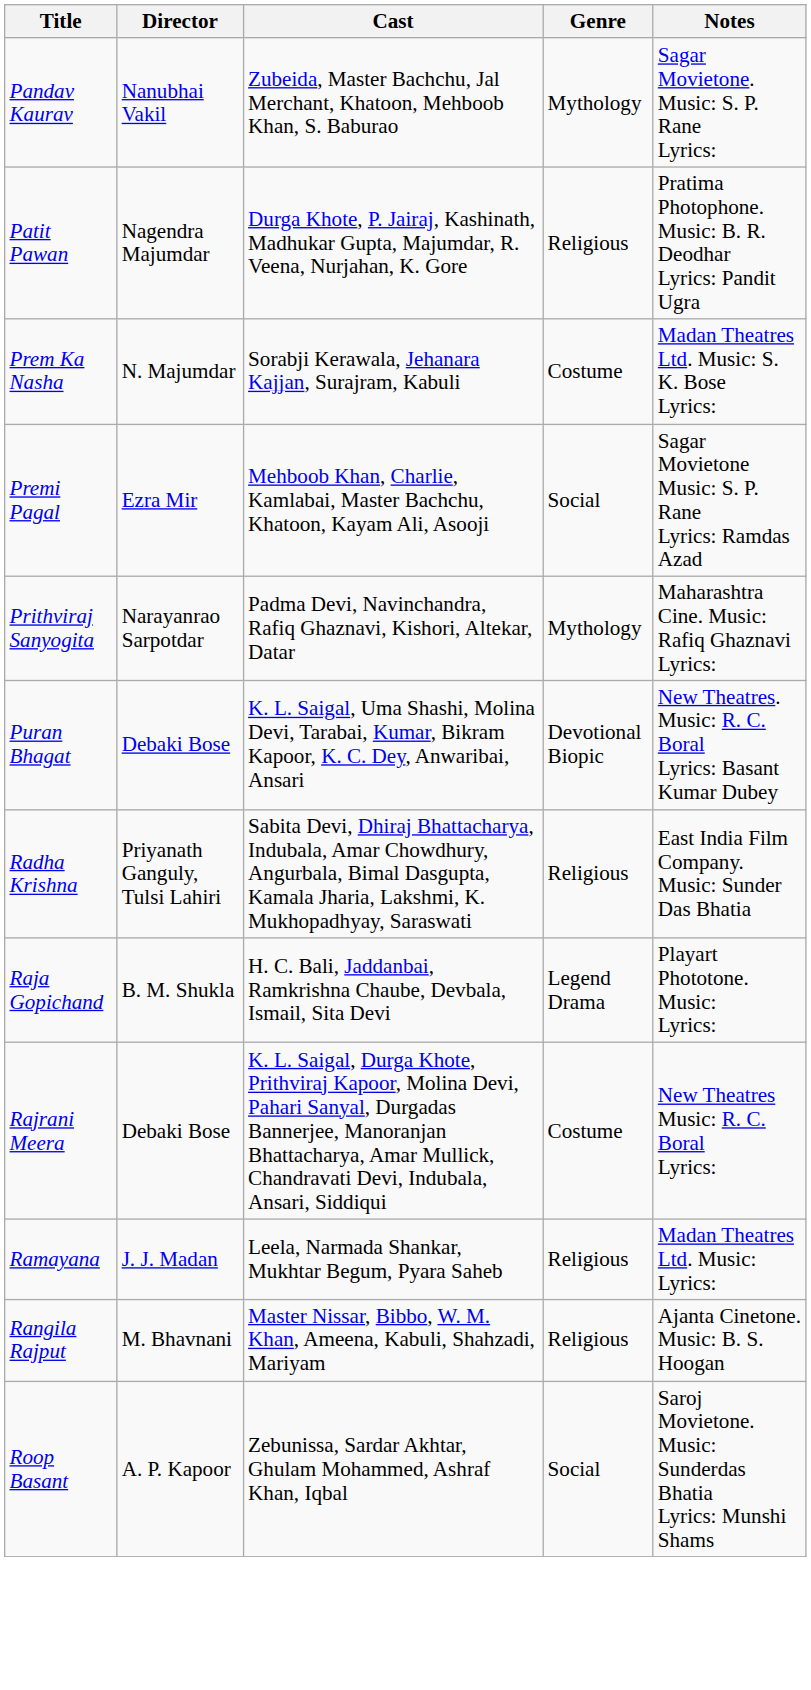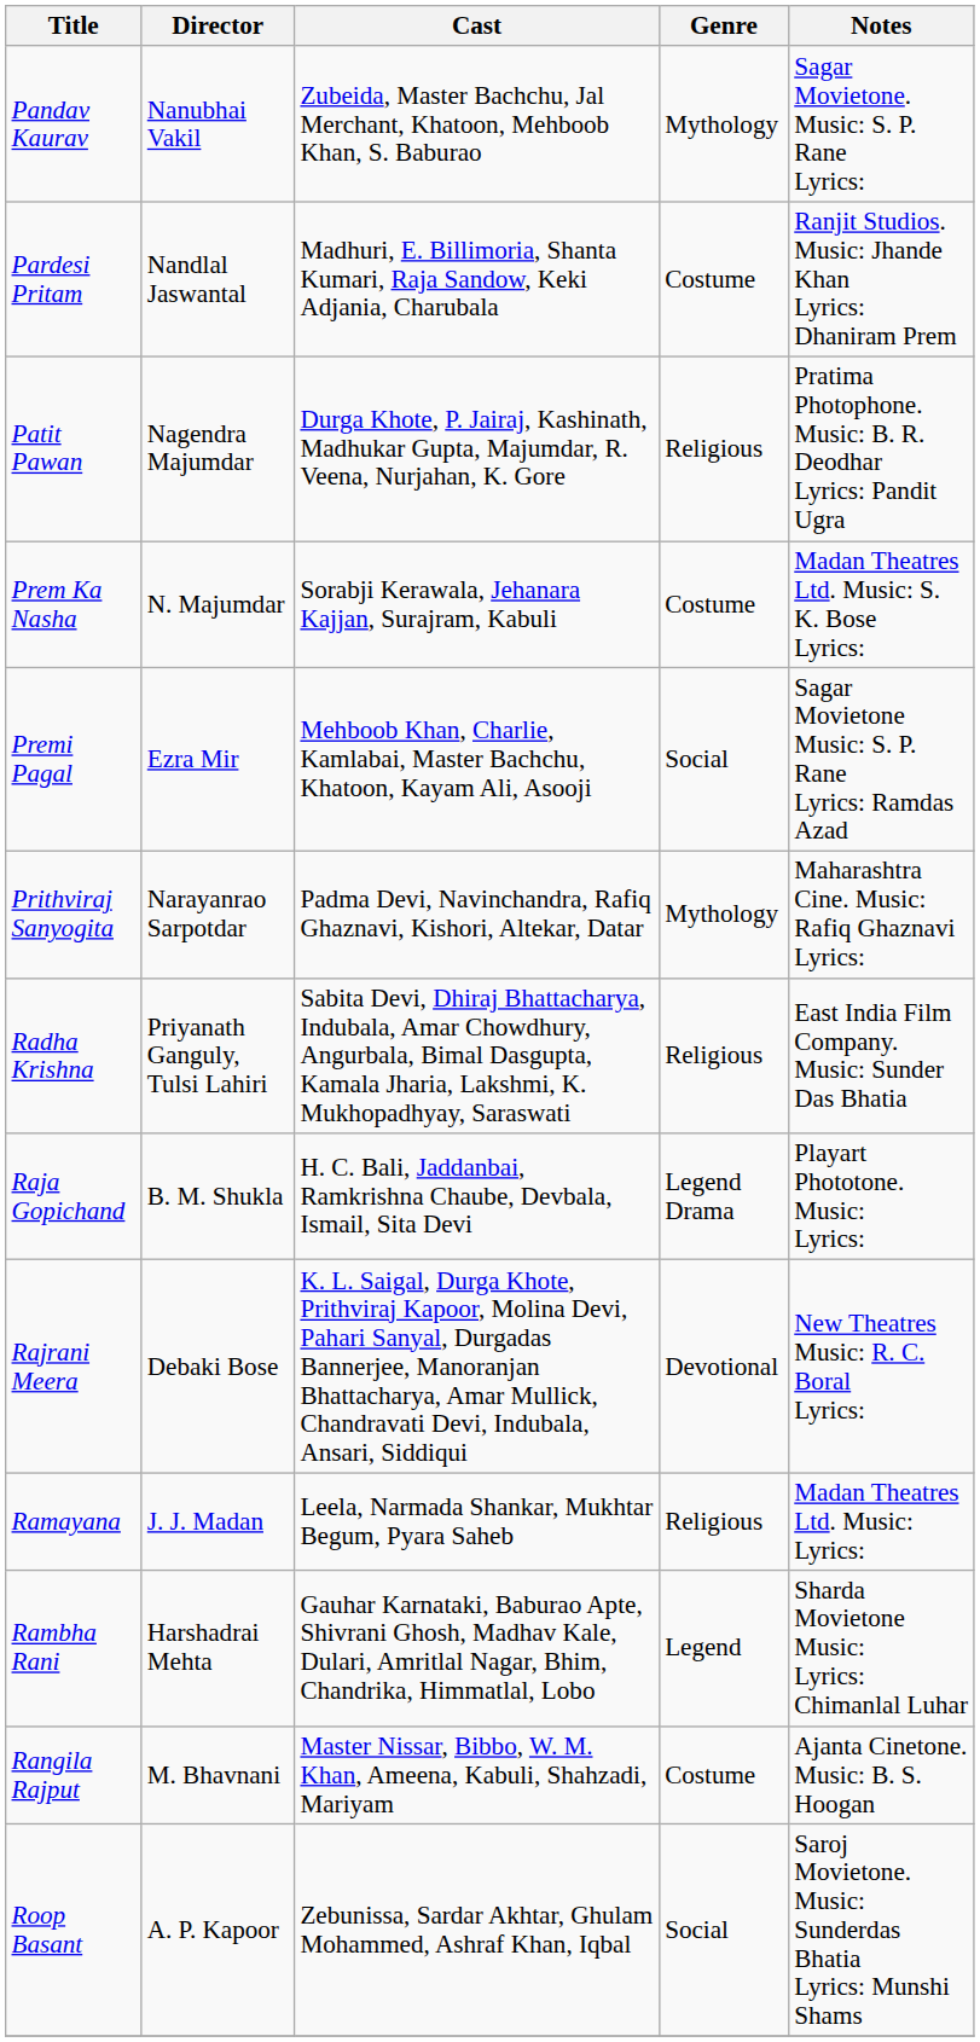+ row: Pardesi Pritam | Nandlal Jaswantal | Madhuri, E. Billimoria, Shanta Kumari, Raja Sandow, Keki Adjania, Charubala | Costume | Ranjit Studios. Music: Jhande Khan Lyrics: Dhaniram Prem
- row: Puran Bhagat | Debaki Bose | K. L. Saigal, Uma Shashi, Molina Devi, Tarabai, Kumar, Bikram Kapoor, K. C. Dey, Anwaribai, Ansari | Devotional Biopic | New Theatres. Music: R. C. Boral Lyrics: Basant Kumar Dubey
Rajrani Meera | Genre: Costume -> Devotional
+ row: Rambha Rani | Harshadrai Mehta | Gauhar Karnataki, Baburao Apte, Shivrani Ghosh, Madhav Kale, Dulari, Amritlal Nagar, Bhim, Chandrika, Himmatlal, Lobo | Legend | Sharda Movietone Music: Lyrics: Chimanlal Luhar
Rangila Rajput | Genre: Religious -> Costume
